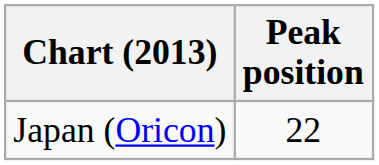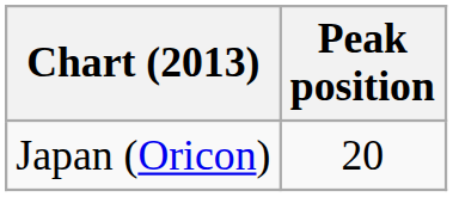Japan (Oricon) | Peak position: 22 -> 20
